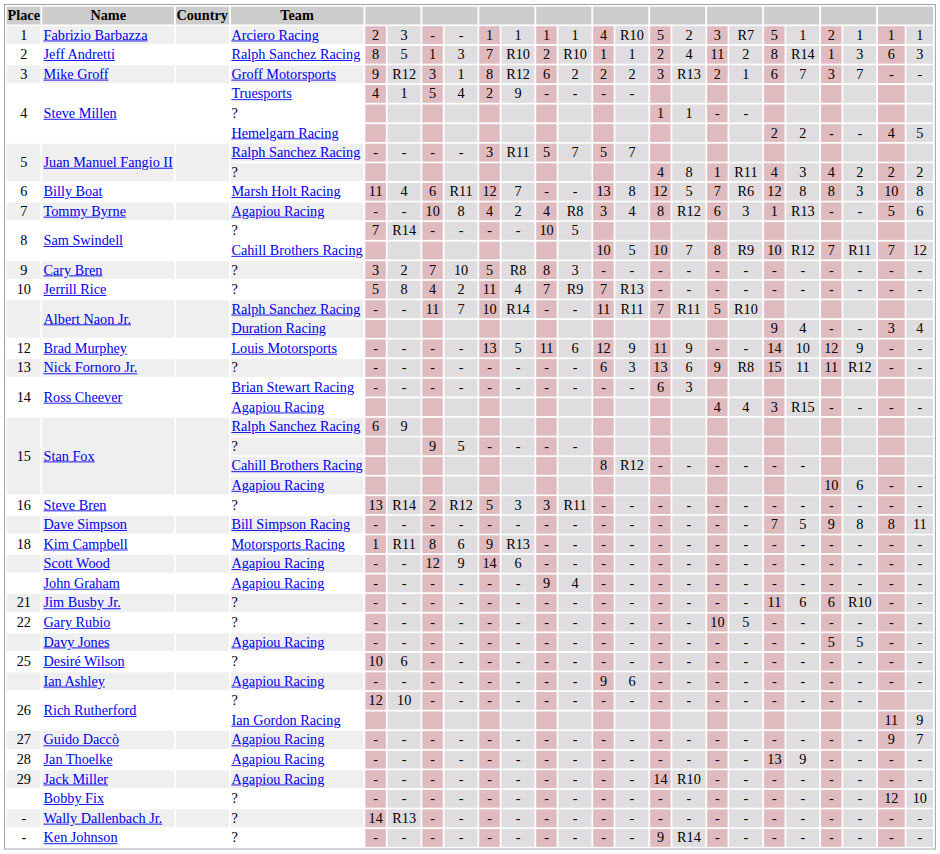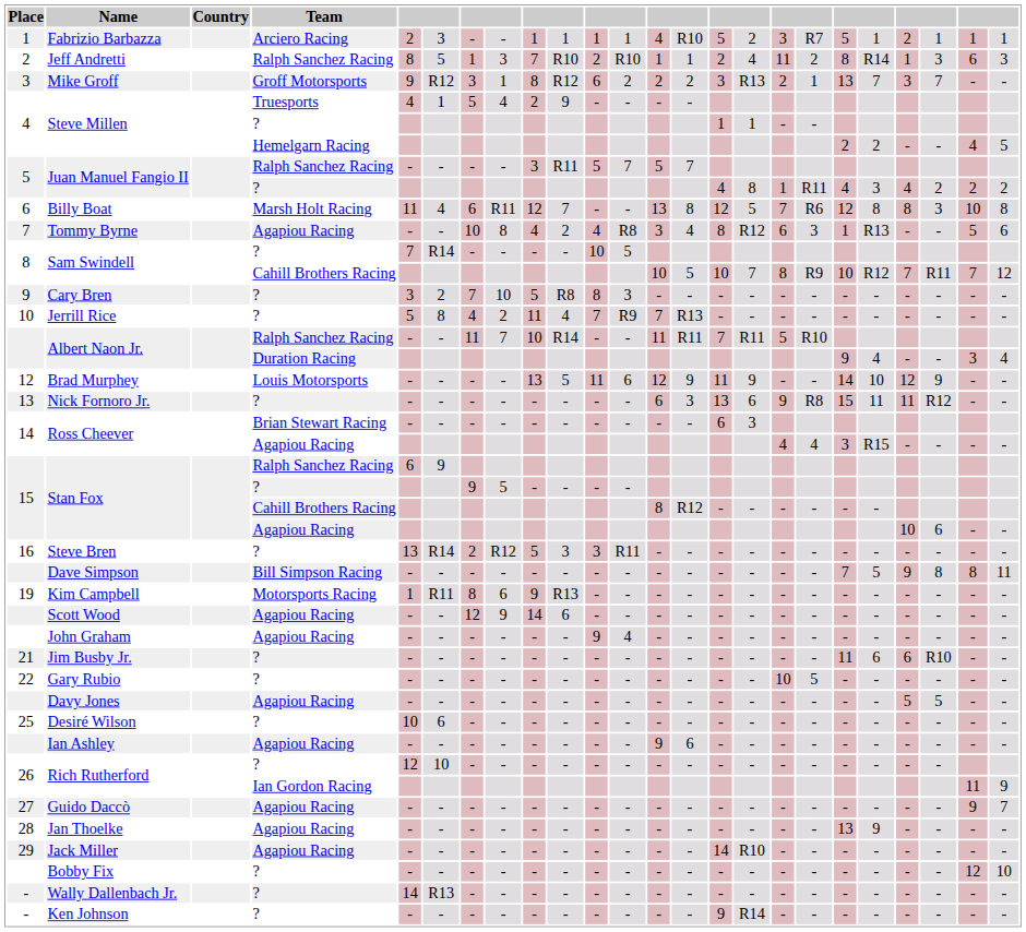Mike Groff | column 19: 6 -> 13
Kim Campbell | Place: 18 -> 19
